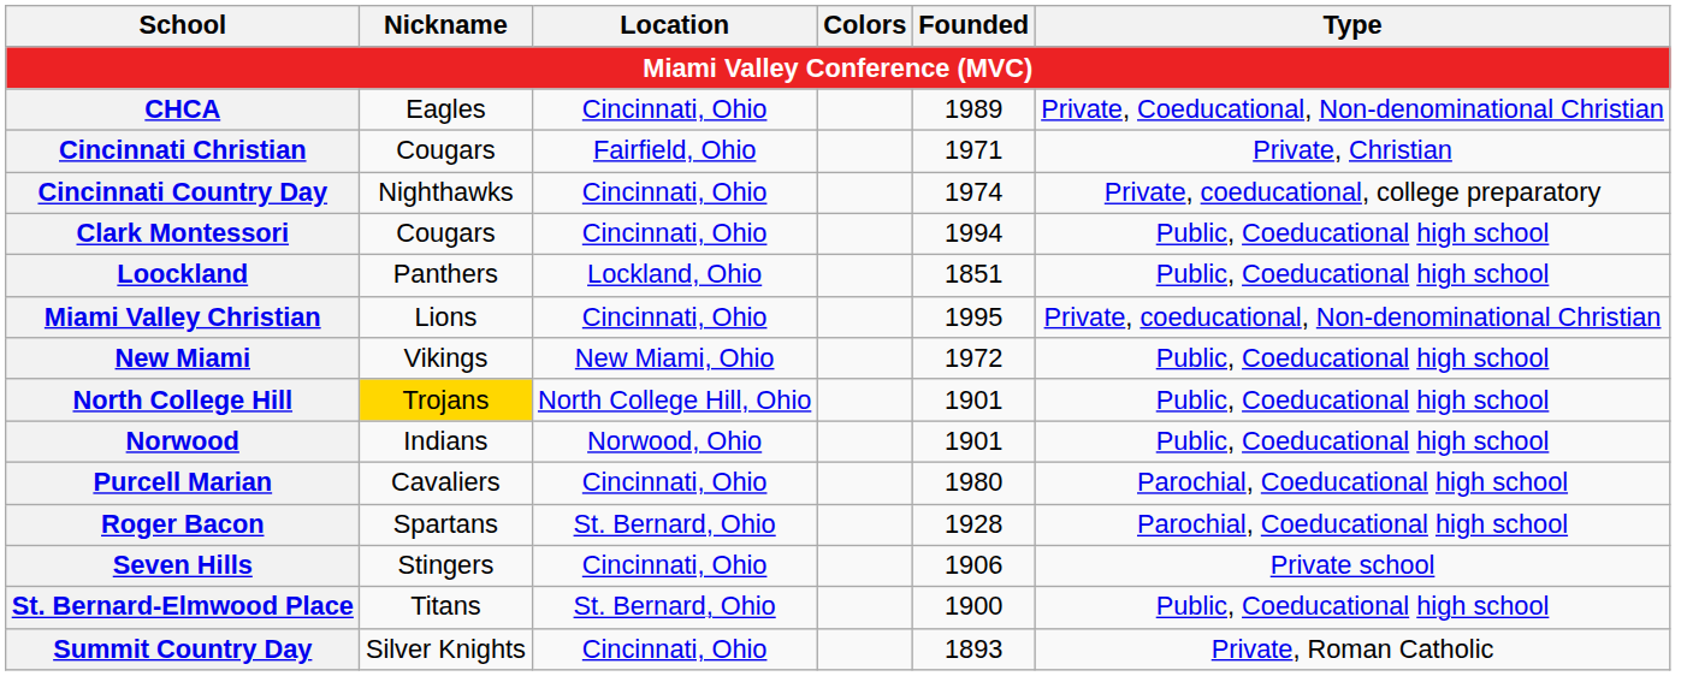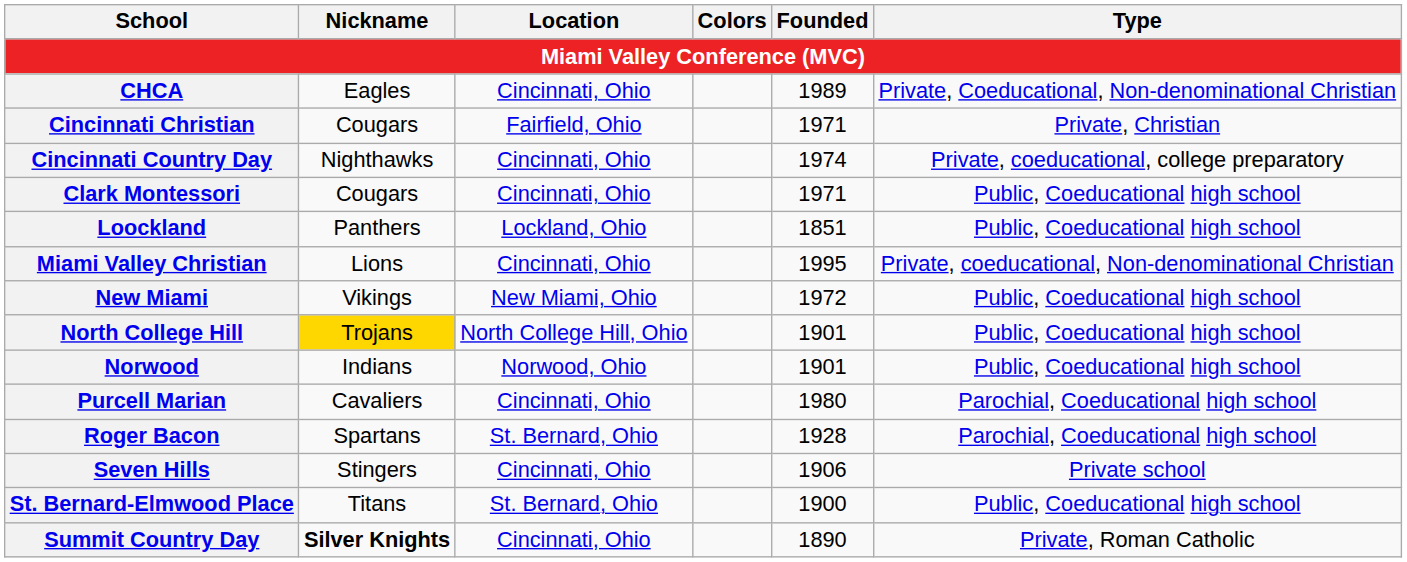Clark Montessori | Founded: 1994 -> 1971
Summit Country Day | Nickname: normal -> bold
Summit Country Day | Founded: 1893 -> 1890
